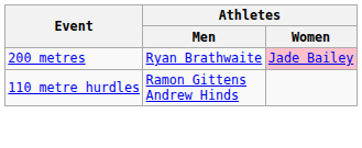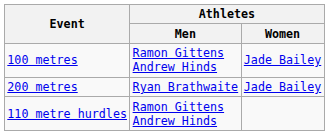+ row: 100 metres | Ramon Gittens Andrew Hinds | Jade Bailey
200 metres | Athletes / Women: pink background -> no background
